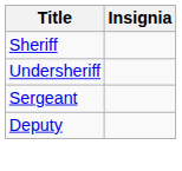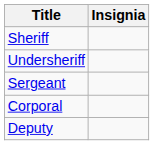+ row: Corporal
